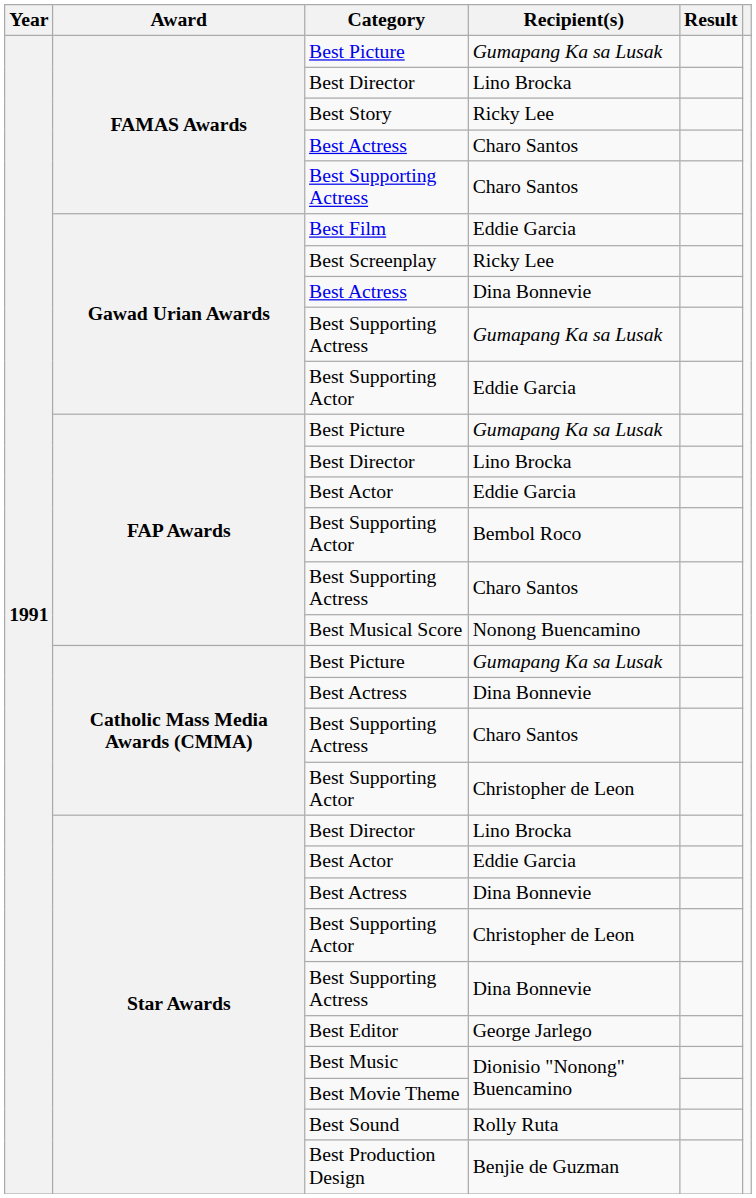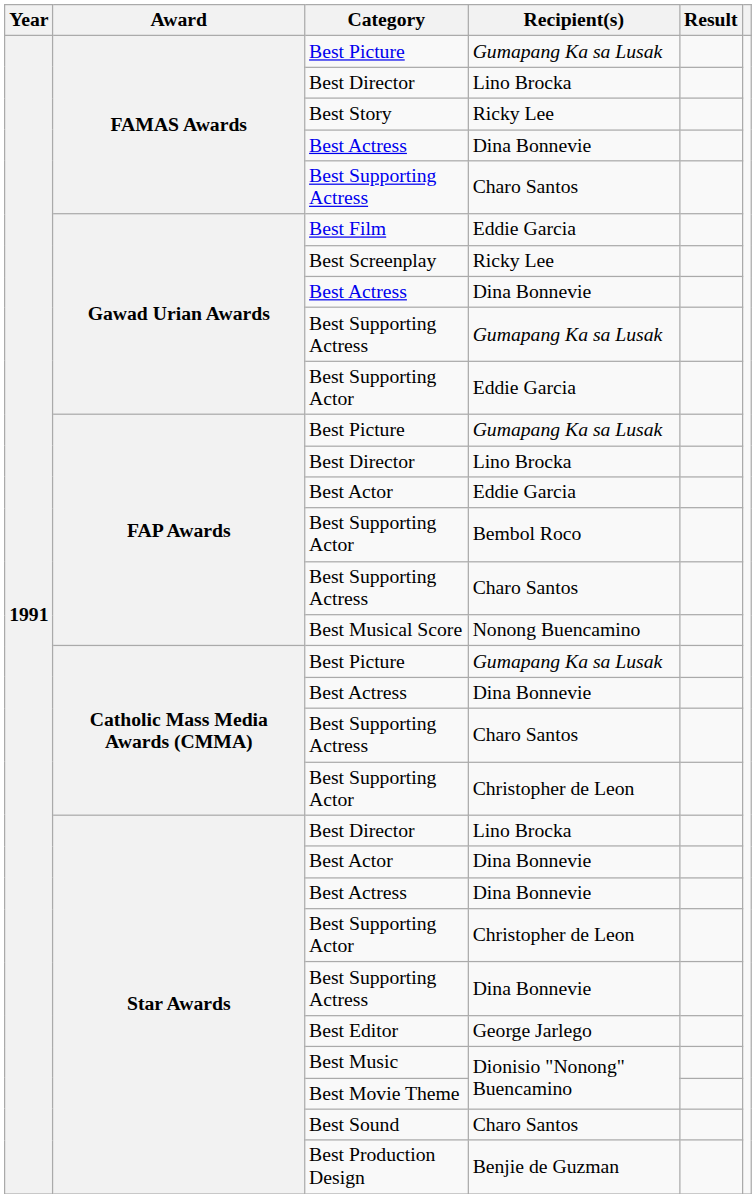FAMAS Awards / Best Actress | Recipient(s): Charo Santos -> Dina Bonnevie
Star Awards / Best Actor | Recipient(s): Eddie Garcia -> Dina Bonnevie
Best Sound | Recipient(s): Rolly Ruta -> Charo Santos
